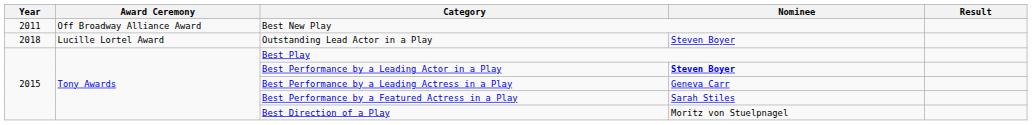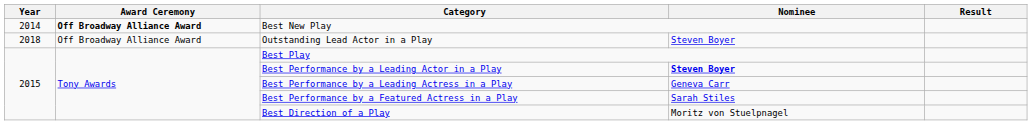Best New Play | Year: 2011 -> 2014
Best New Play | Award Ceremony: normal -> bold
Outstanding Lead Actor in a Play | Award Ceremony: Lucille Lortel Award -> Off Broadway Alliance Award
